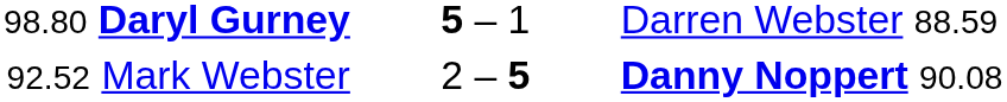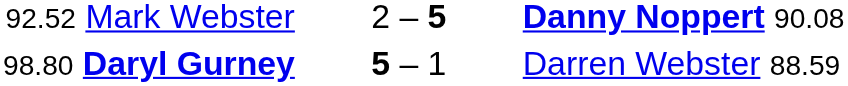rows swapped: 98.80 Daryl Gurney <-> 92.52 Mark Webster
